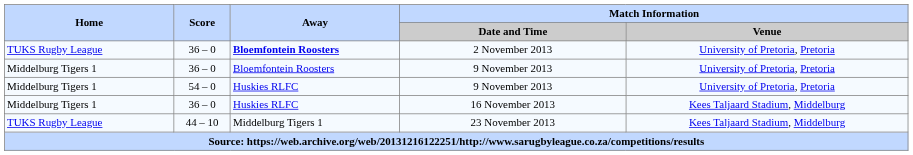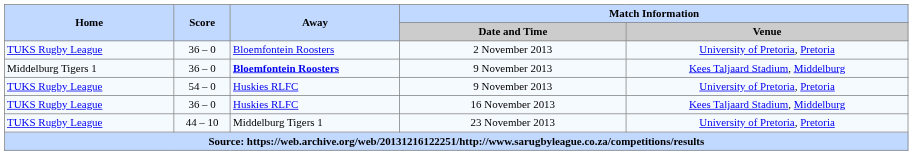2 November 2013 | Away: bold -> normal
36 – 0 / 9 November 2013 | Away: normal -> bold
36 – 0 / 9 November 2013 | Match Information / Venue: University of Pretoria, Pretoria -> Kees Taljaard Stadium, Middelburg
54 – 0 / 9 November 2013 | Home: Middelburg Tigers 1 -> TUKS Rugby League
16 November 2013 | Home: Middelburg Tigers 1 -> TUKS Rugby League
23 November 2013 | Match Information / Venue: Kees Taljaard Stadium, Middelburg -> University of Pretoria, Pretoria
